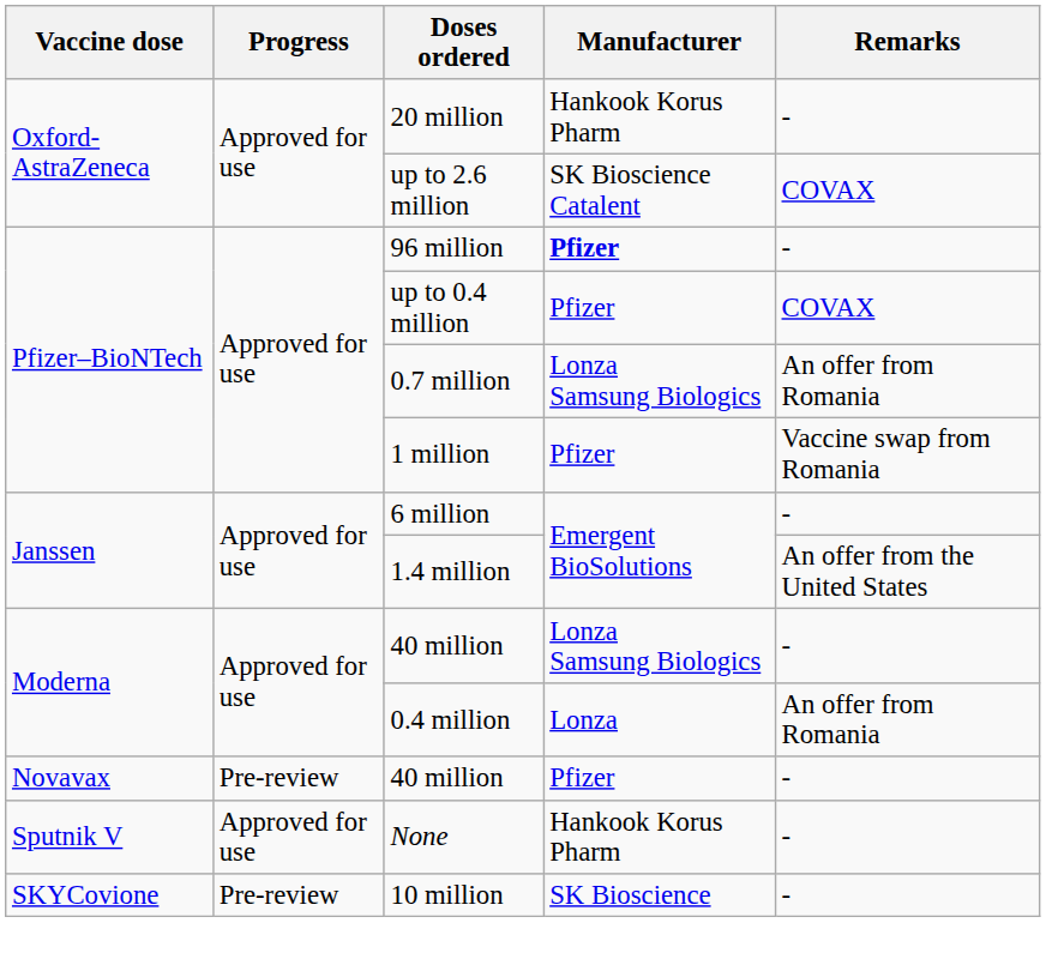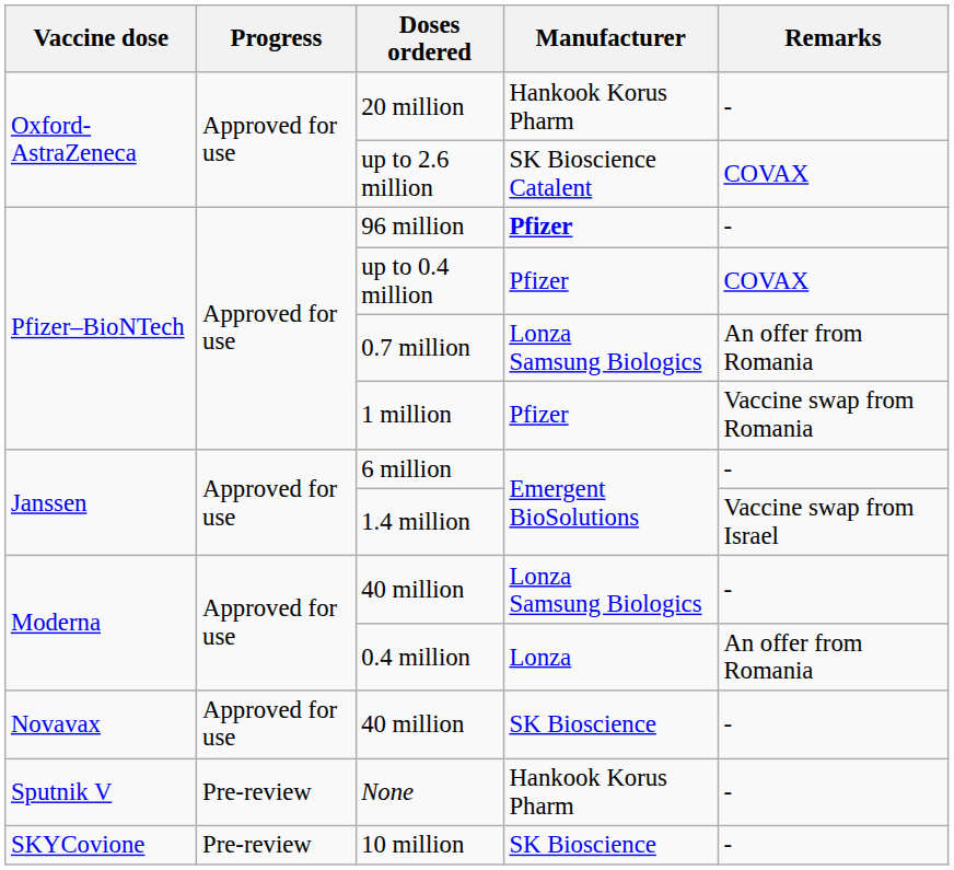1.4 million | Remarks: An offer from the United States -> Vaccine swap from Israel
Novavax / 40 million | Progress: Pre-review -> Approved for use
Novavax / 40 million | Manufacturer: Pfizer -> SK Bioscience
None | Progress: Approved for use -> Pre-review
